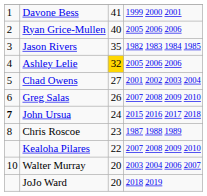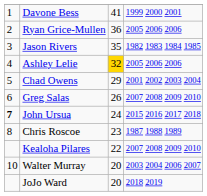Ryan Grice-Mullen | column 3: 40 -> 36
Chad Owens | column 3: 27 -> 29
